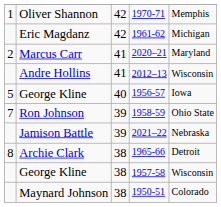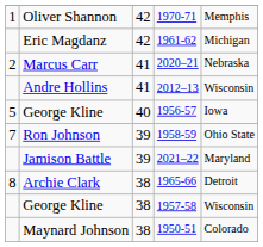Marcus Carr | column 5: Maryland -> Nebraska
Jamison Battle | column 5: Nebraska -> Maryland
